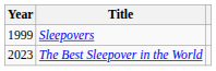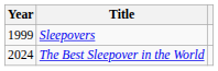The Best Sleepover in the World | Year: 2023 -> 2024
